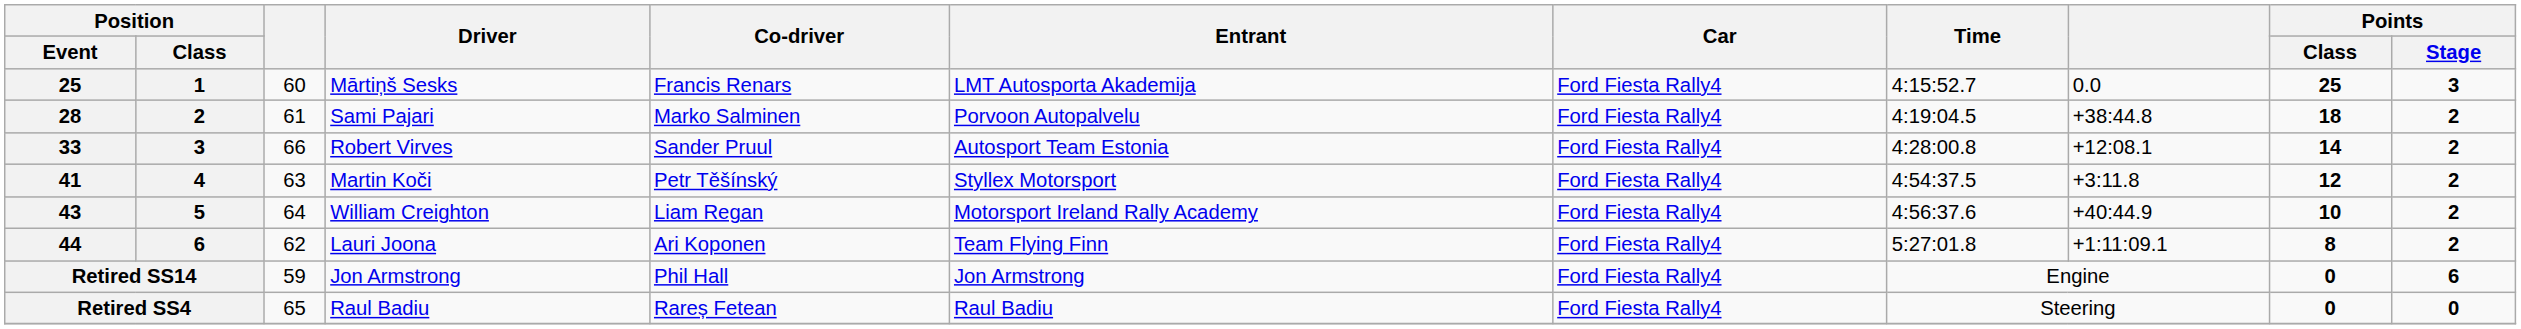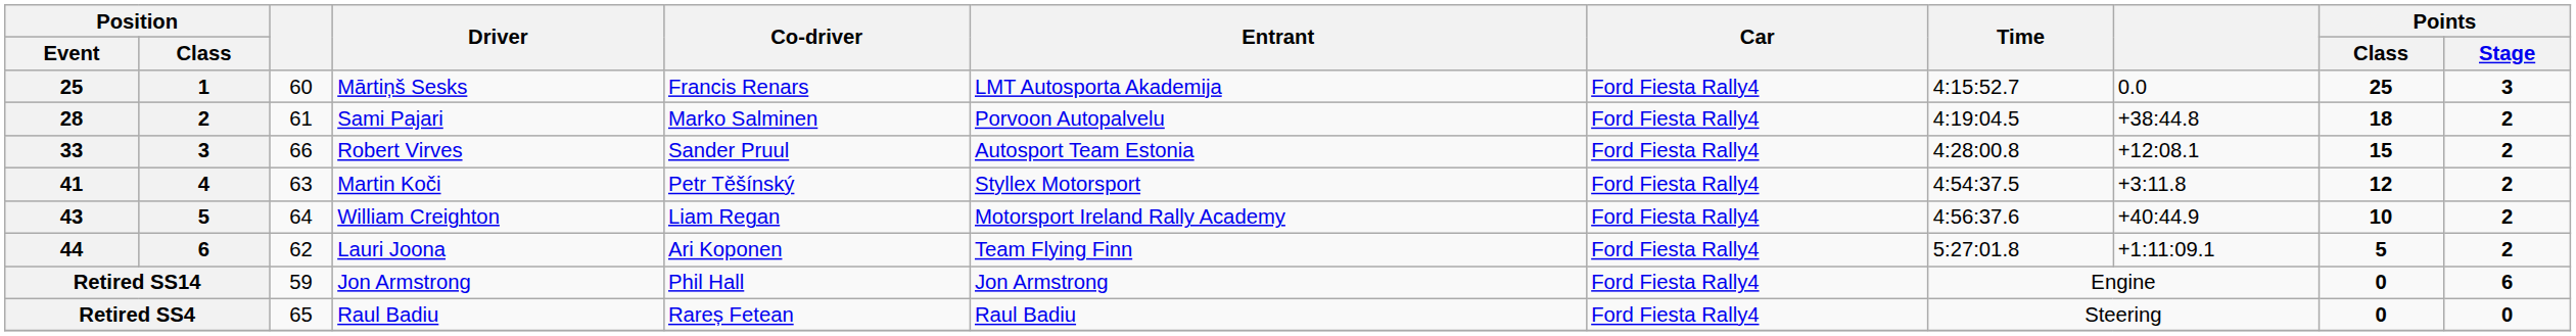33 | Points / Class: 14 -> 15
44 | Points / Class: 8 -> 5
